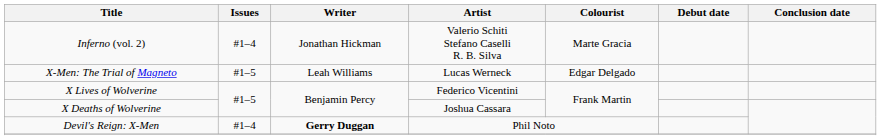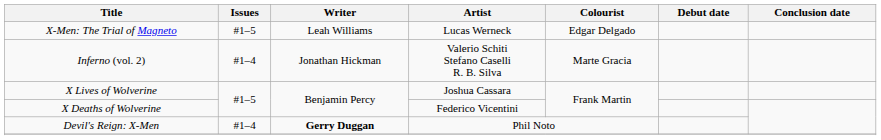rows swapped: X-Men: The Trial of Magneto <-> Inferno (vol. 2)
X Lives of Wolverine | Artist: Federico Vicentini -> Joshua Cassara
X Deaths of Wolverine | Artist: Joshua Cassara -> Federico Vicentini
